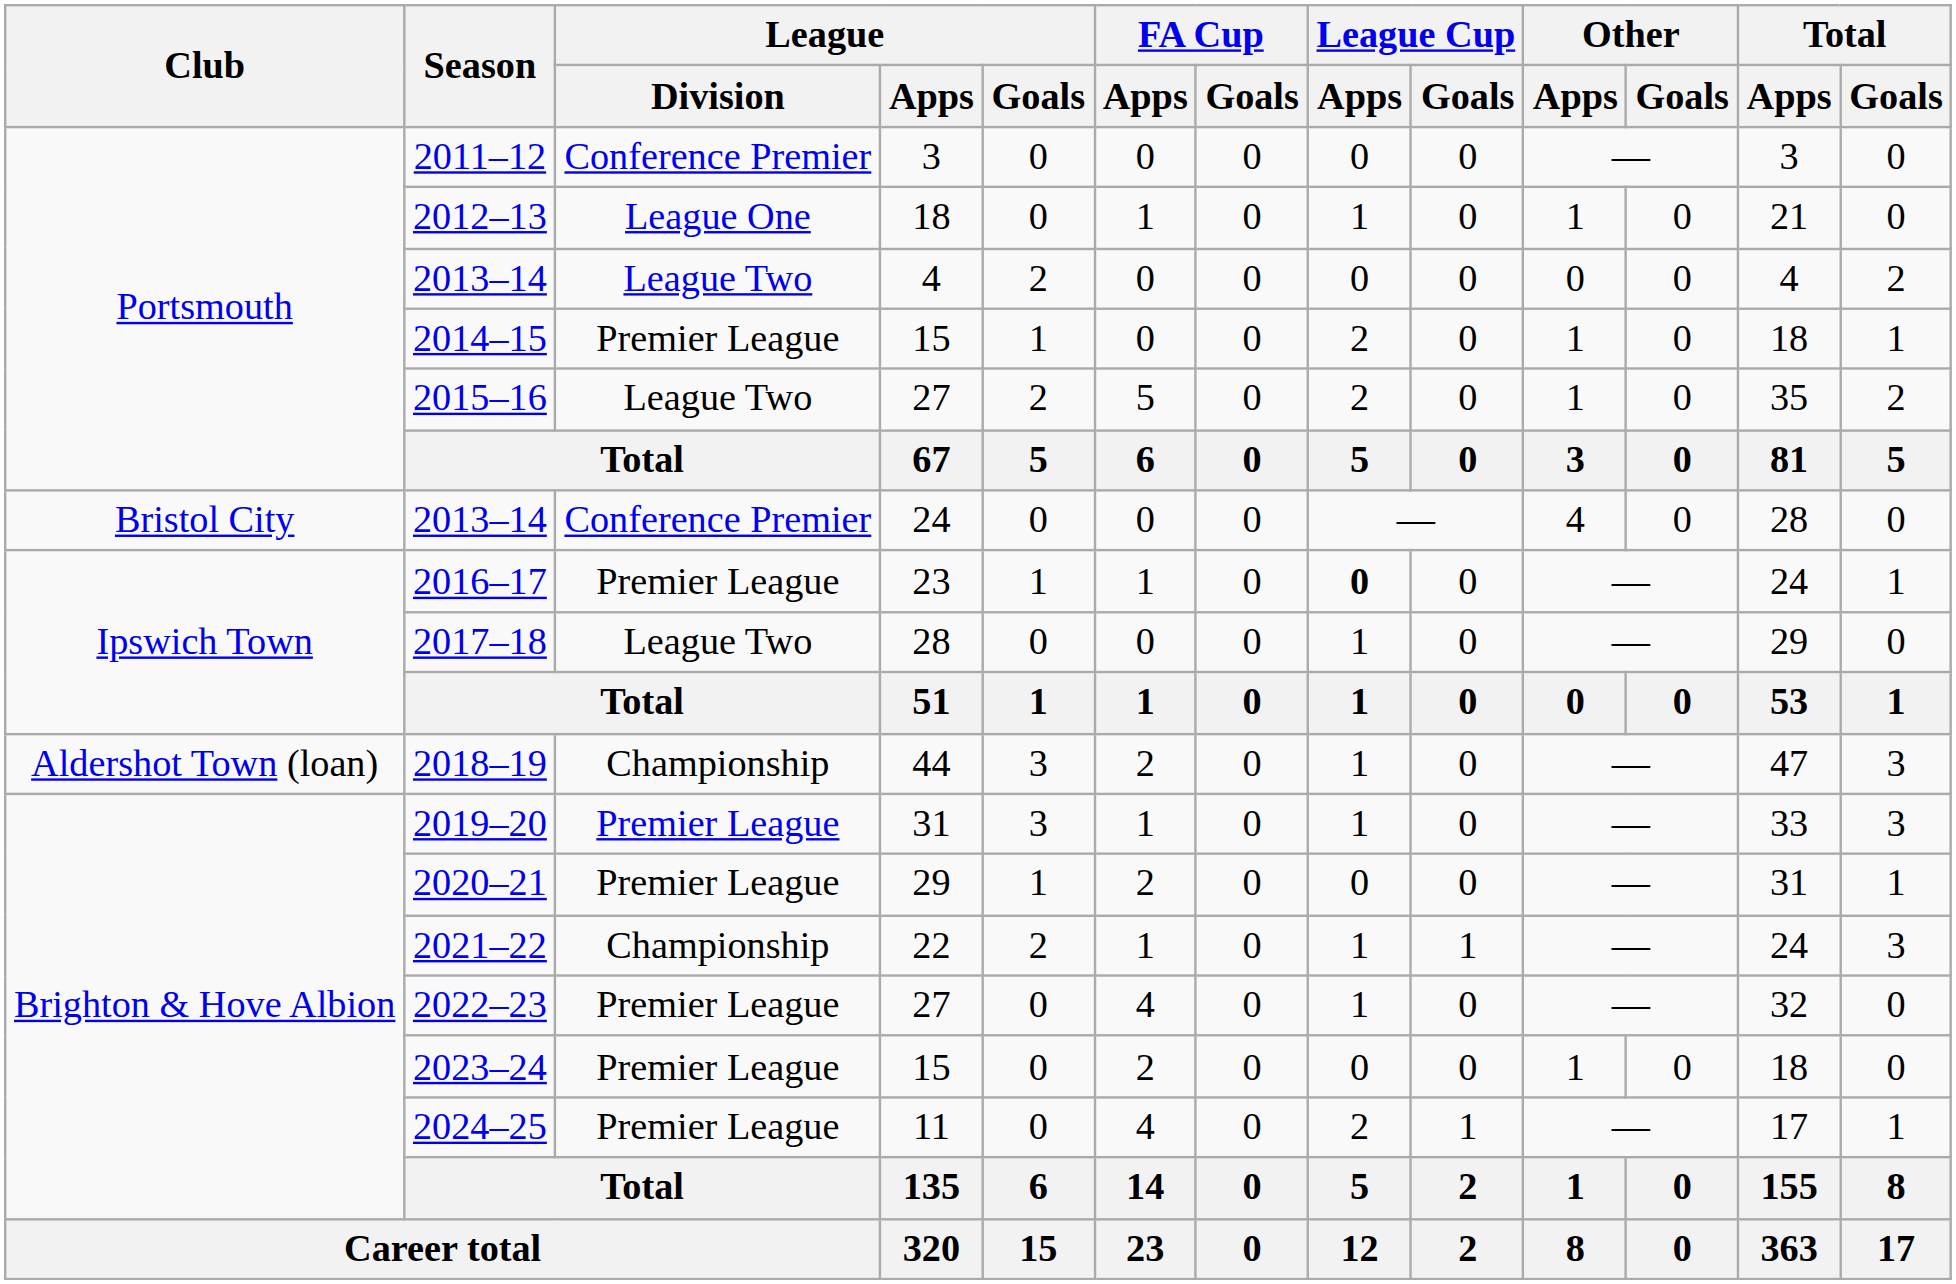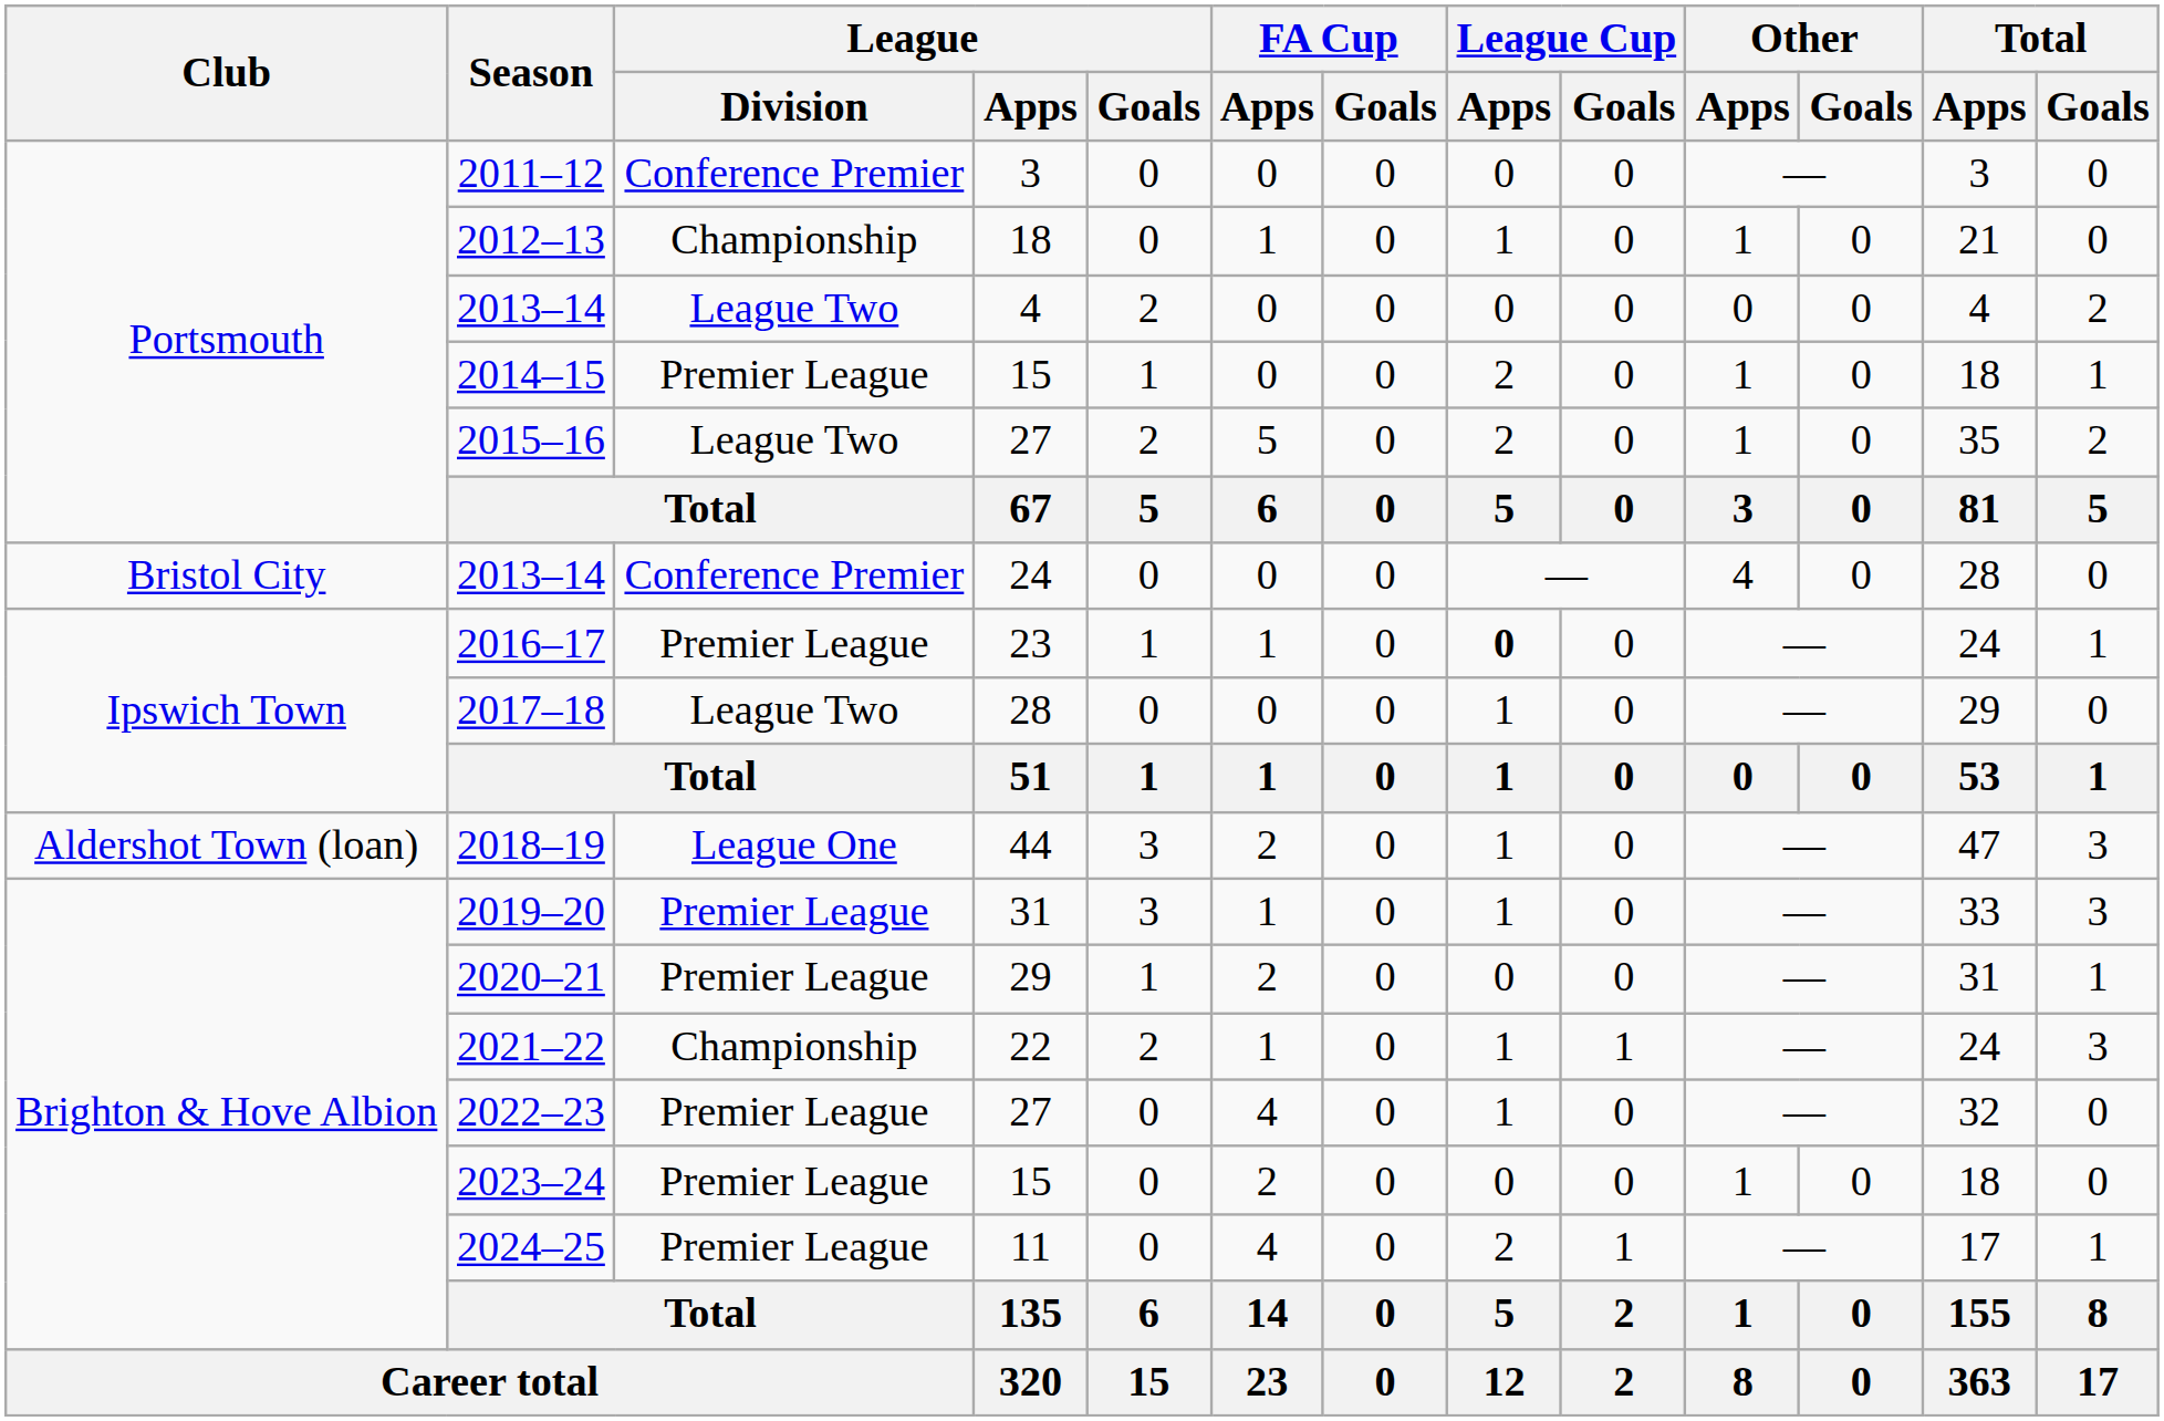2012–13 | League / Division: League One -> Championship
2018–19 | League / Division: Championship -> League One
